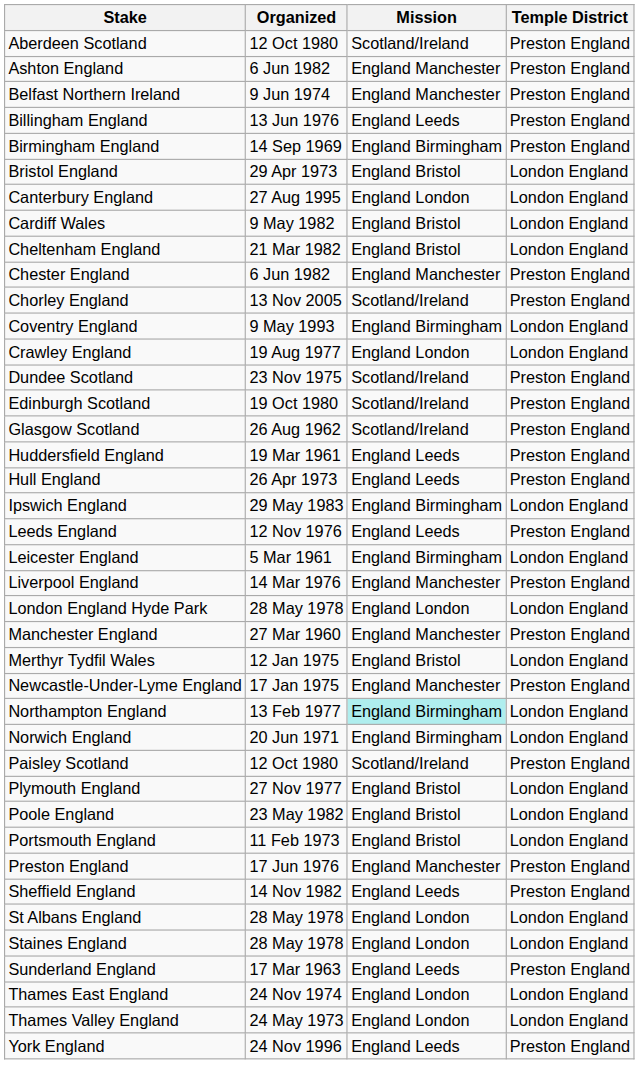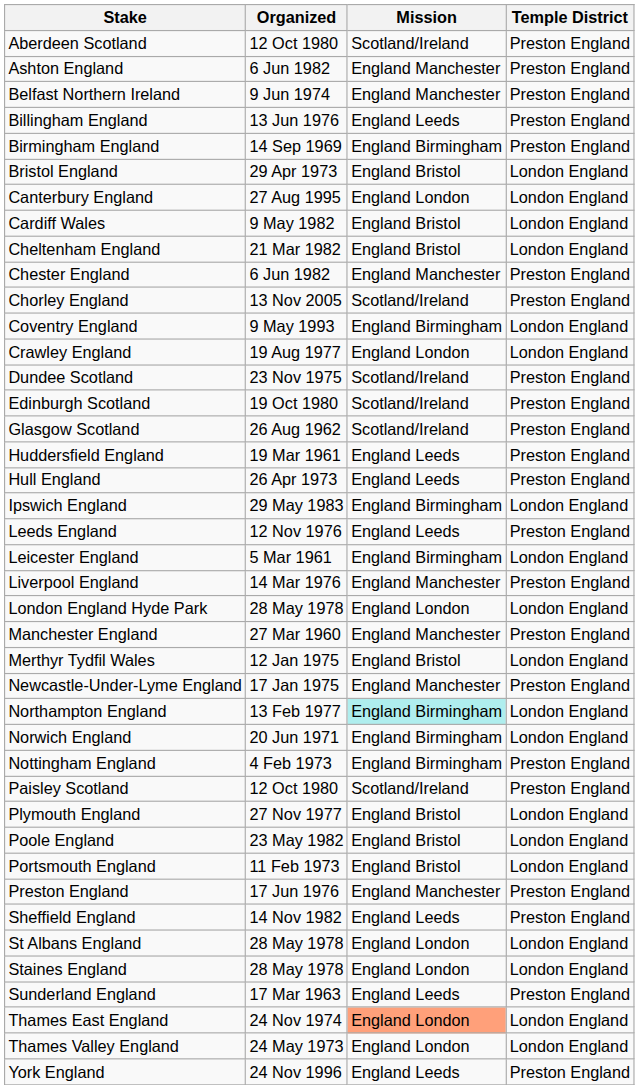+ row: Nottingham England | 4 Feb 1973 | England Birmingham | Preston England
Thames East England | Mission: no background -> lightsalmon background
